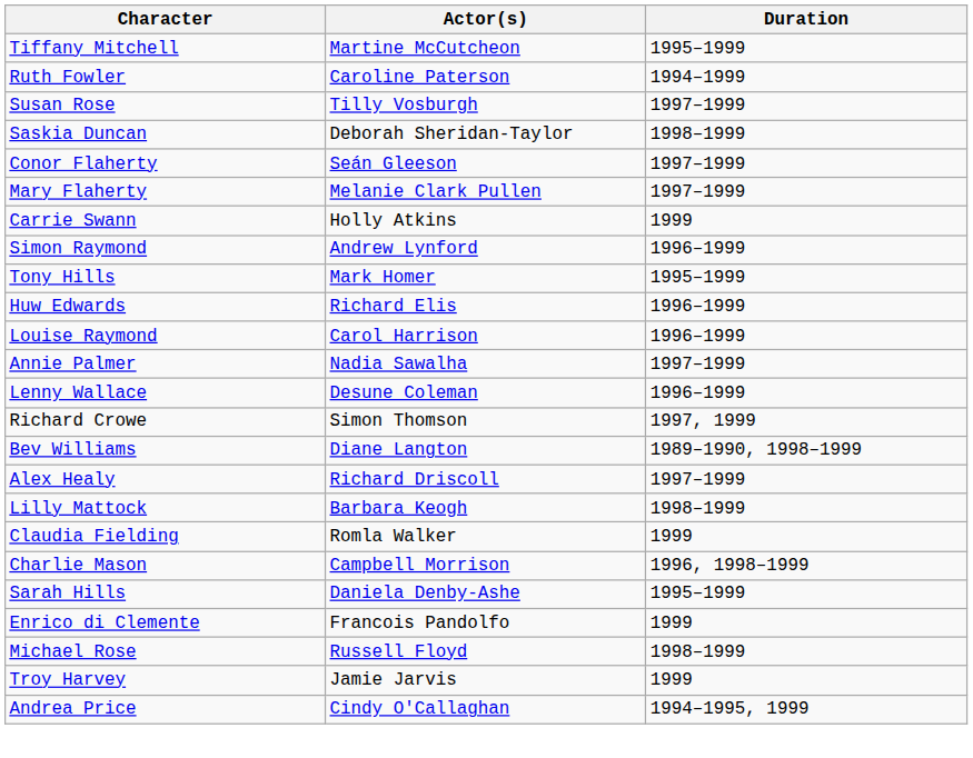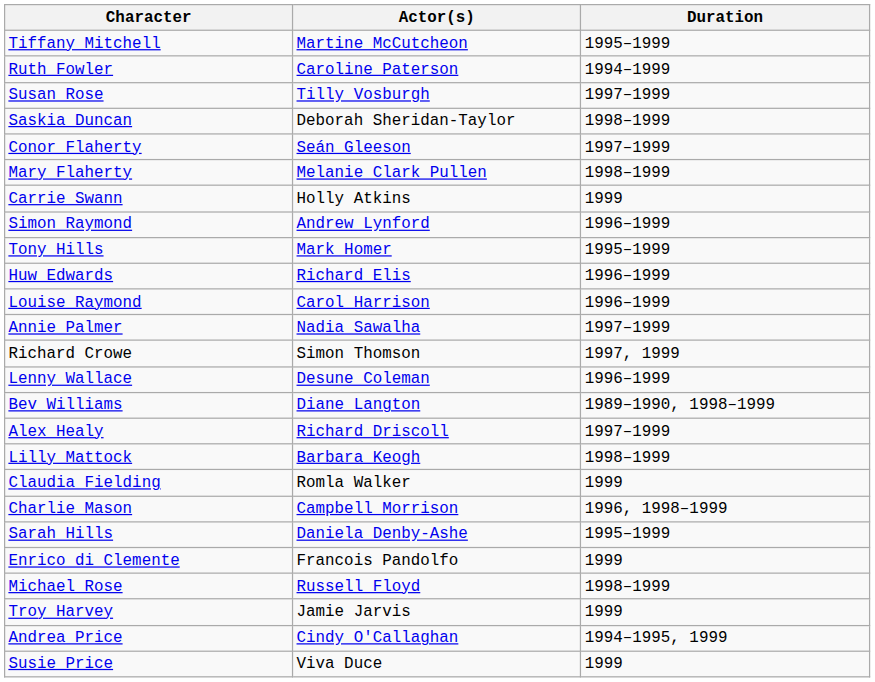Mary Flaherty | Duration: 1997–1999 -> 1998–1999
rows swapped: Lenny Wallace <-> Richard Crowe
+ row: Susie Price | Viva Duce | 1999
